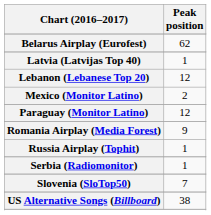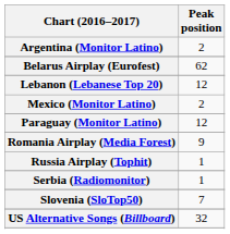+ row: Argentina (Monitor Latino) | 2
- row: Latvia (Latvijas Top 40) | 1
US Alternative Songs (Billboard) | Peak position: 38 -> 32
